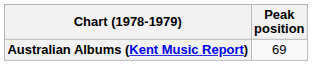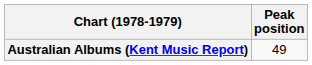Australian Albums (Kent Music Report) | Peak position: 69 -> 49
